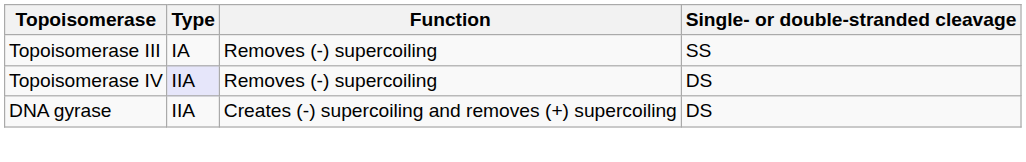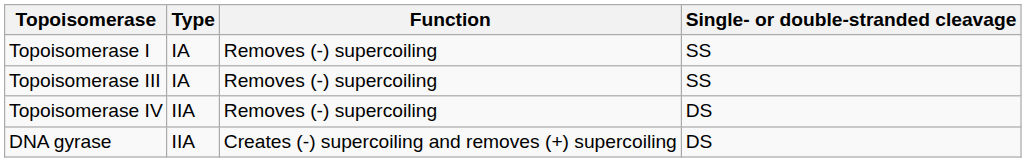+ row: Topoisomerase I | IA | Removes (-) supercoiling | SS
Topoisomerase IV | Type: lavender background -> no background
